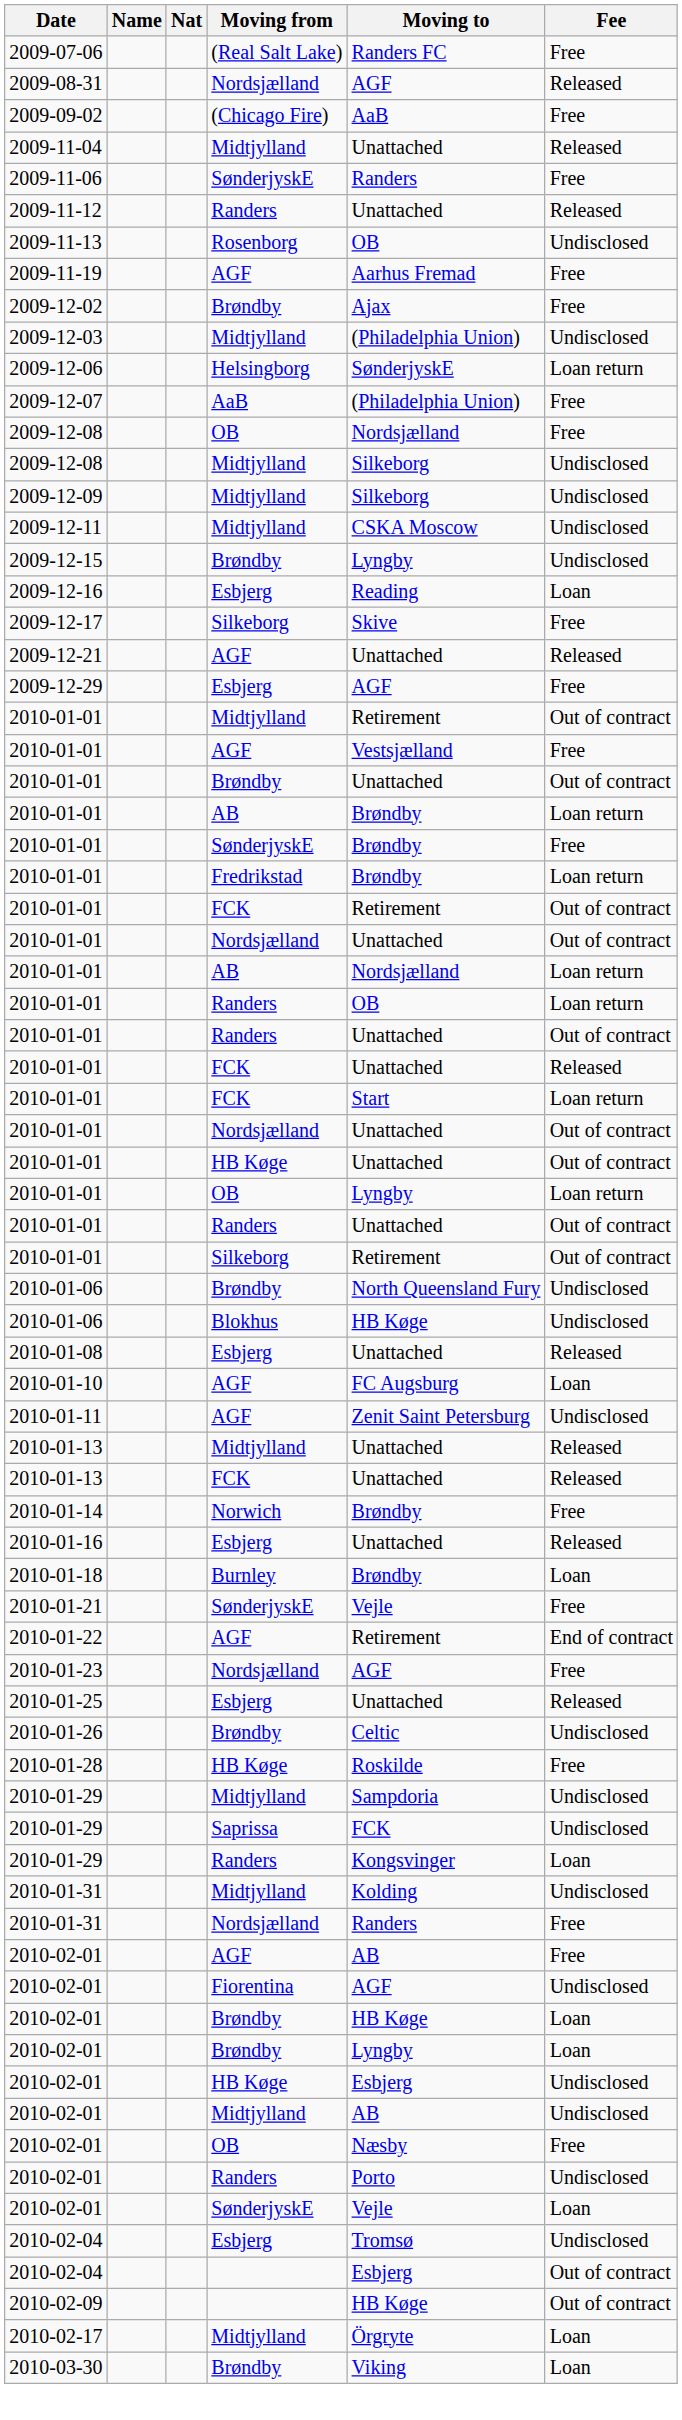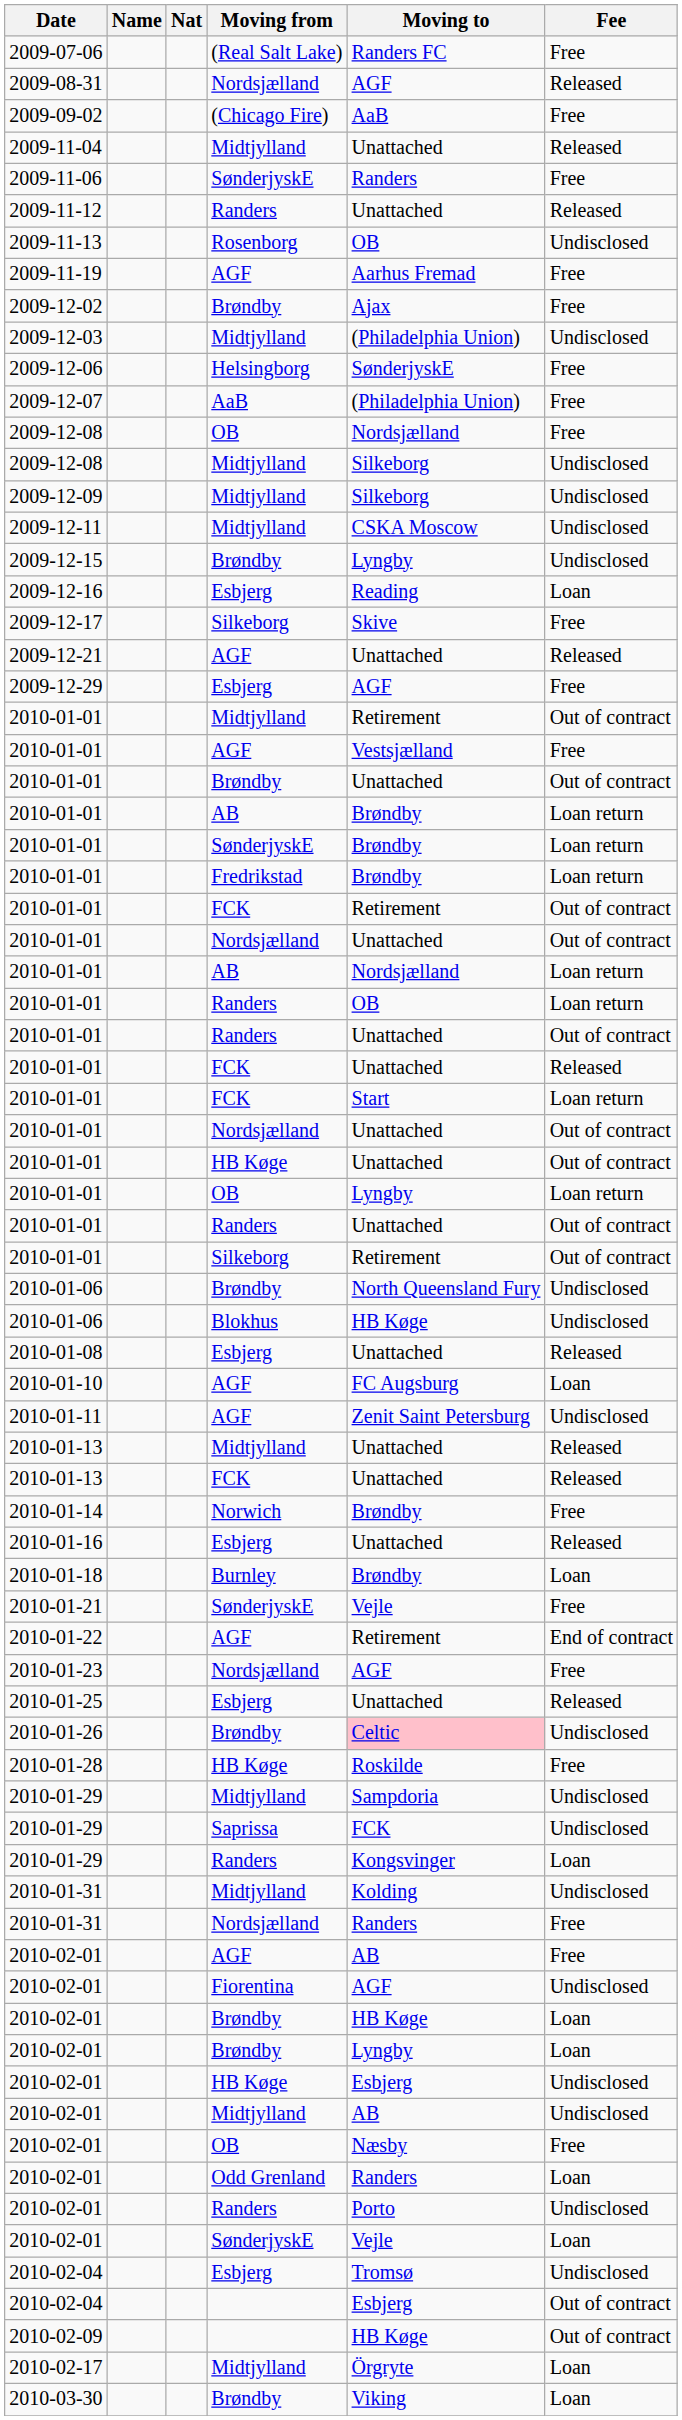2009-12-06 | Fee: Loan return -> Free
2010-01-01 / SønderjyskE | Fee: Free -> Loan return
2010-01-26 | Moving to: no background -> pink background
+ row: 2010-02-01 | Odd Grenland | Randers | Loan
